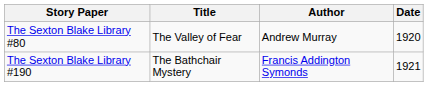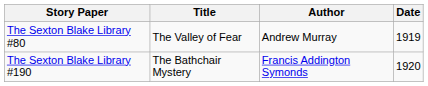The Sexton Blake Library #80 | Date: 1920 -> 1919
The Sexton Blake Library #190 | Date: 1921 -> 1920
